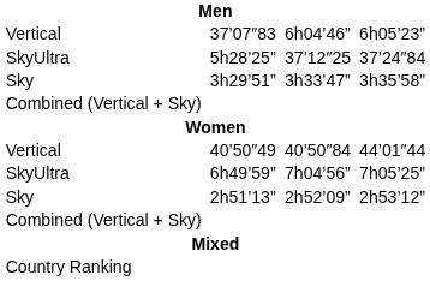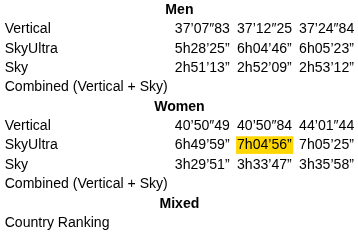37’07″83 | column 5: 6h04’46” -> 37’12″25
37’07″83 | column 7: 6h05’23” -> 37’24″84
5h28’25” | column 5: 37’12″25 -> 6h04’46”
5h28’25” | column 7: 37’24″84 -> 6h05’23”
rows swapped: 2h51’13” <-> 3h29’51”
6h49’59” | column 5: no background -> gold background
